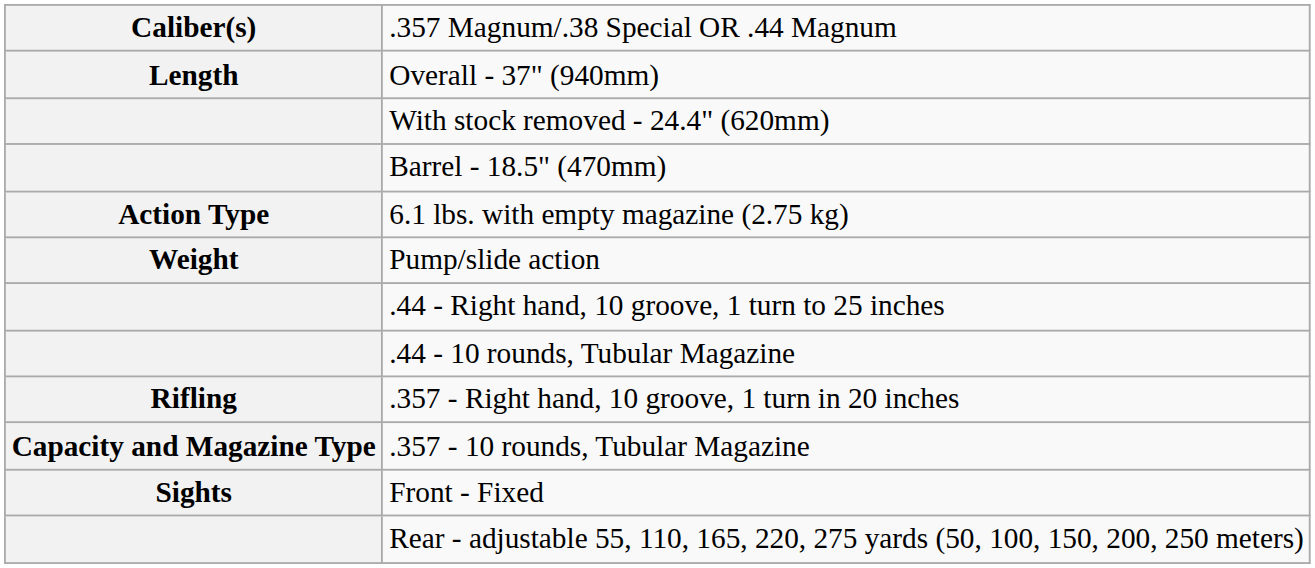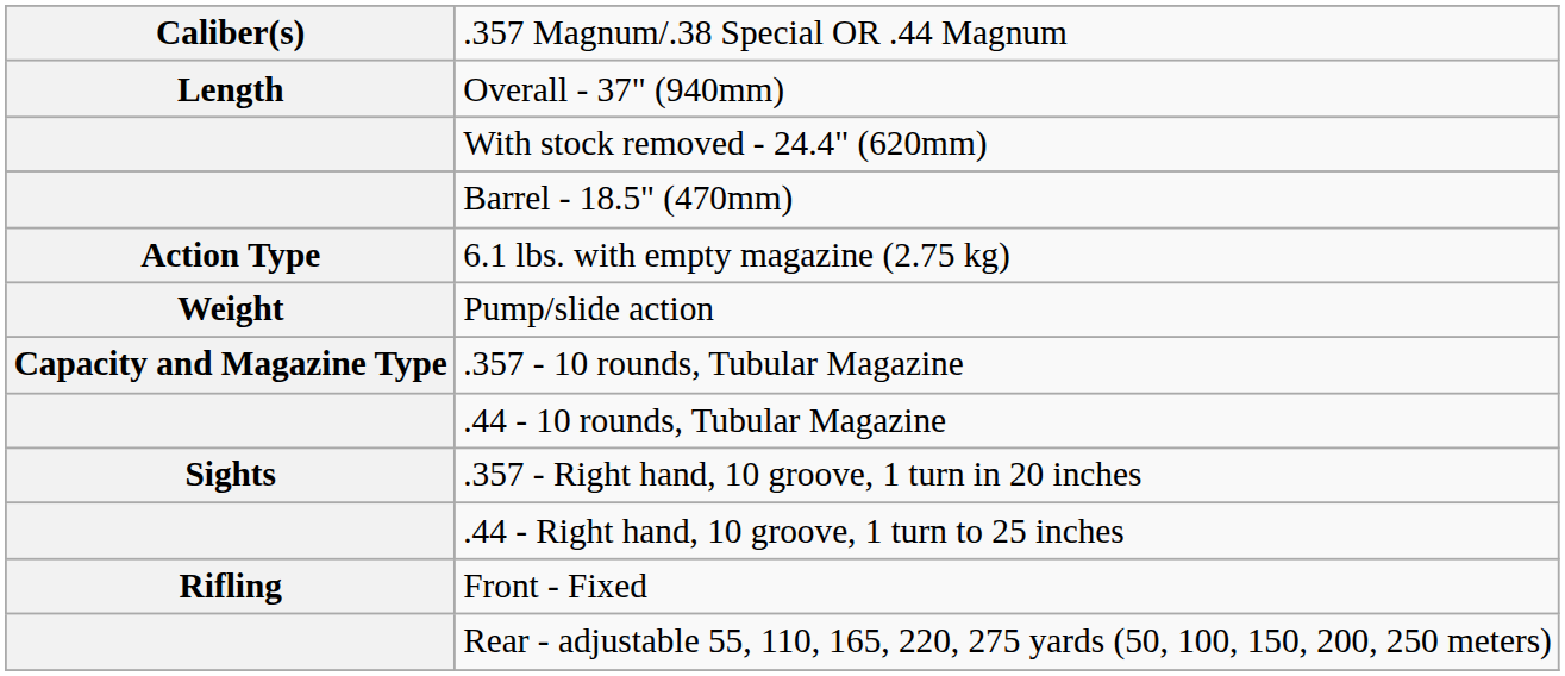rows swapped: .357 - 10 rounds, Tubular Magazine <-> .44 - Right hand, 10 groove, 1 turn to 25 inches
.357 - Right hand, 10 groove, 1 turn in 20 inches | column 1: Rifling -> Sights
Front - Fixed | column 1: Sights -> Rifling
